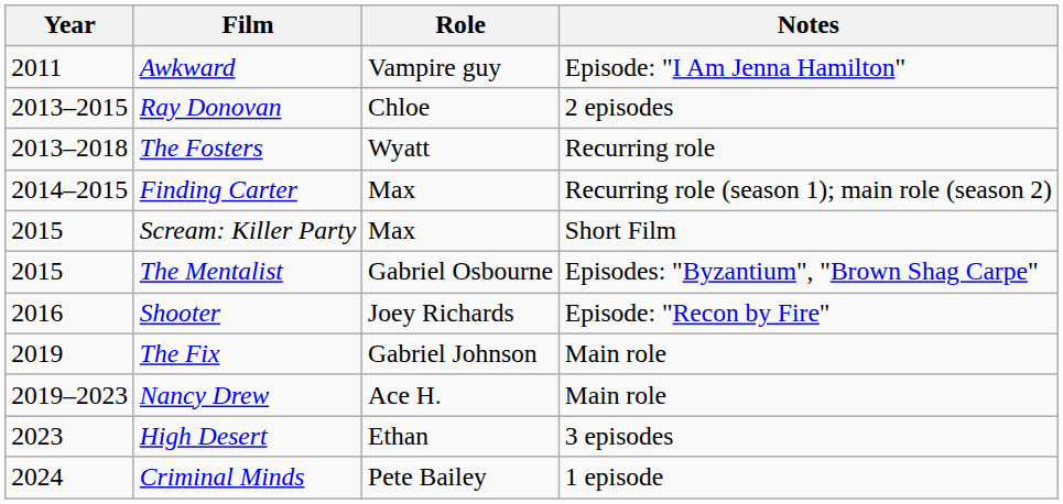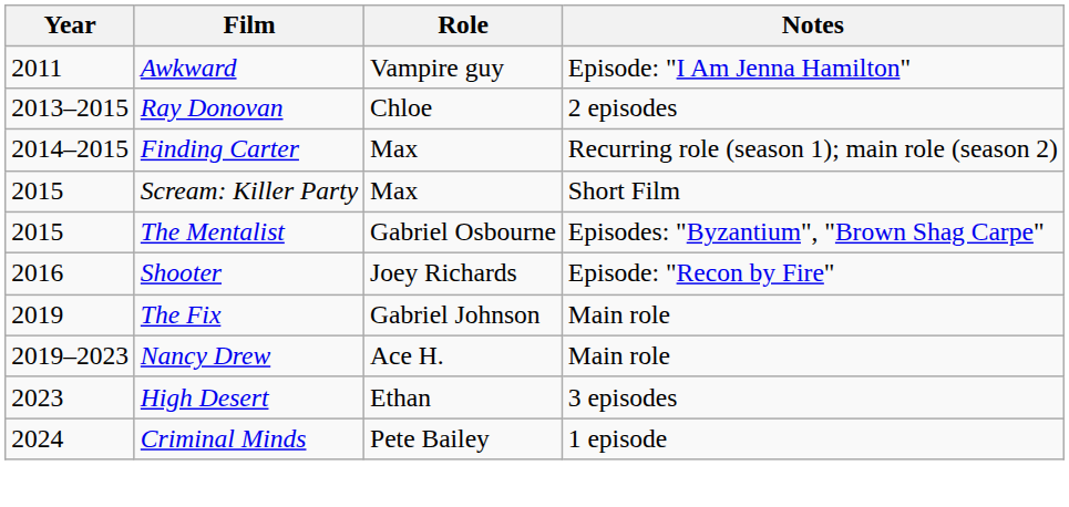- row: 2013–2018 | The Fosters | Wyatt | Recurring role
